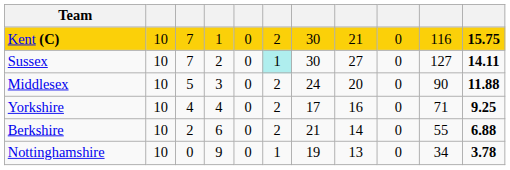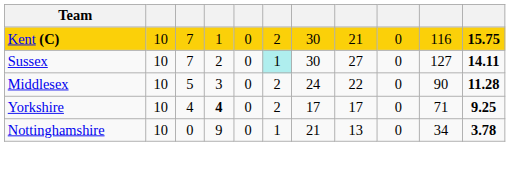Middlesex | column 8: 20 -> 22
Middlesex | column 11: 11.88 -> 11.28
Yorkshire | column 4: normal -> bold
Yorkshire | column 8: 16 -> 17
- row: Berkshire | 10 | 2 | 6 | 0 | 2 | 21 | 14 | 0 | 55 | 6.88
Nottinghamshire | column 7: 19 -> 21
